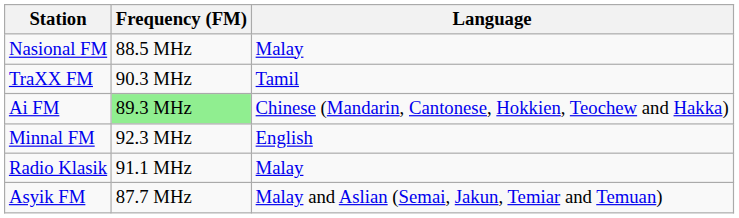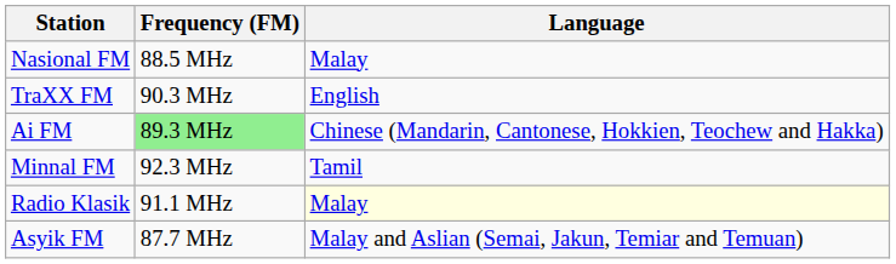TraXX FM | Language: Tamil -> English
Minnal FM | Language: English -> Tamil
Radio Klasik | Language: no background -> lightyellow background
